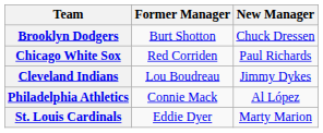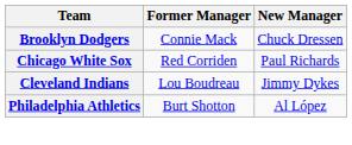Brooklyn Dodgers | Former Manager: Burt Shotton -> Connie Mack
Philadelphia Athletics | Former Manager: Connie Mack -> Burt Shotton
- row: St. Louis Cardinals | Eddie Dyer | Marty Marion
